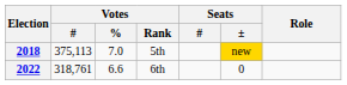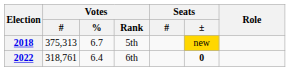2018 | Votes / #: 375,113 -> 375,313
2018 | Votes / %: 7.0 -> 6.7
2022 | Votes / %: 6.6 -> 6.4
2022 | Seats / ±: normal -> bold
